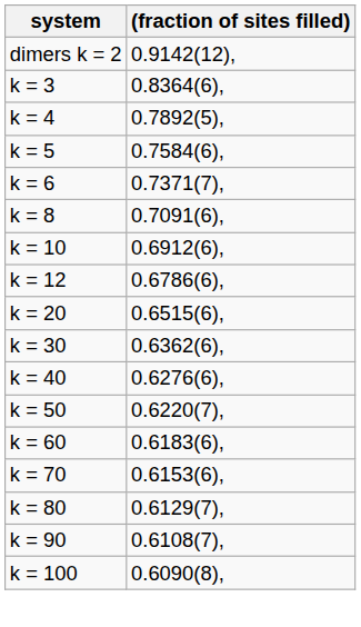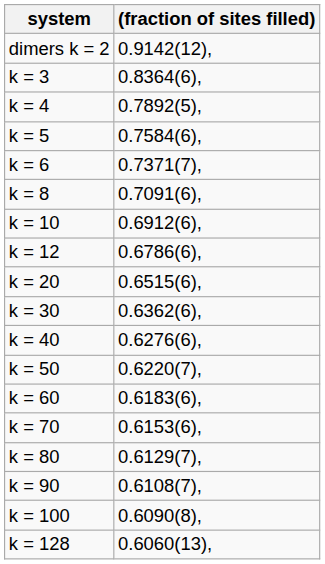+ row: k = 128 | 0.6060(13),
